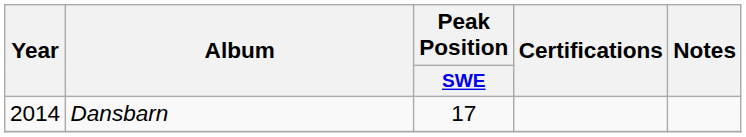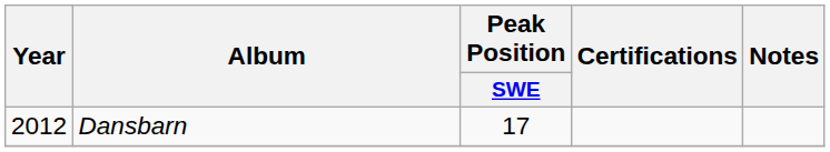Dansbarn | Year: 2014 -> 2012
